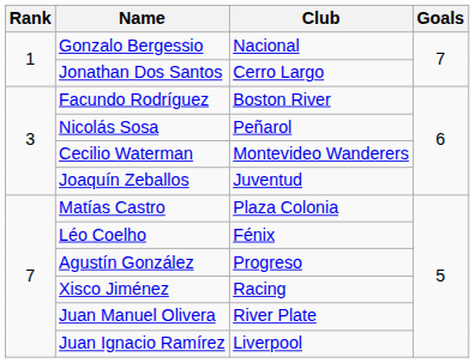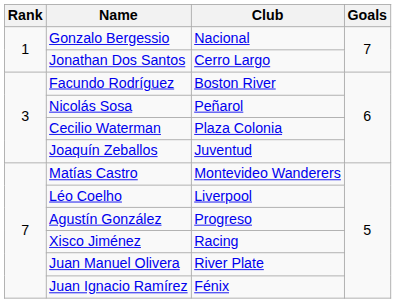Cecilio Waterman | Club: Montevideo Wanderers -> Plaza Colonia
Matías Castro | Club: Plaza Colonia -> Montevideo Wanderers
Léo Coelho | Club: Fénix -> Liverpool
Juan Ignacio Ramírez | Club: Liverpool -> Fénix
